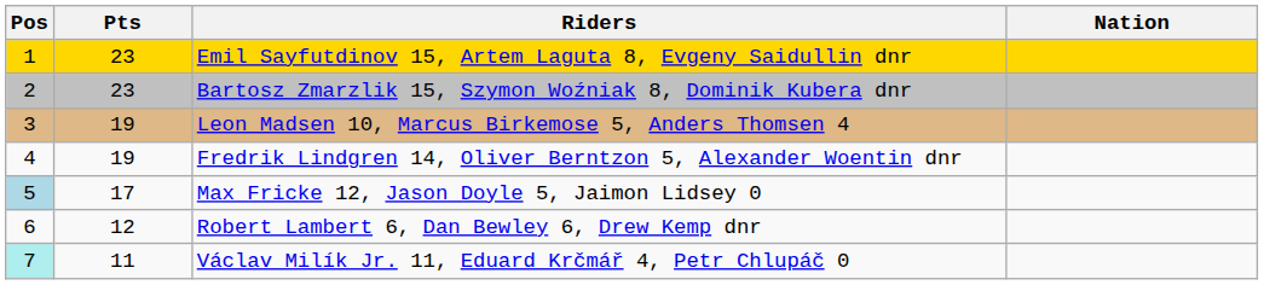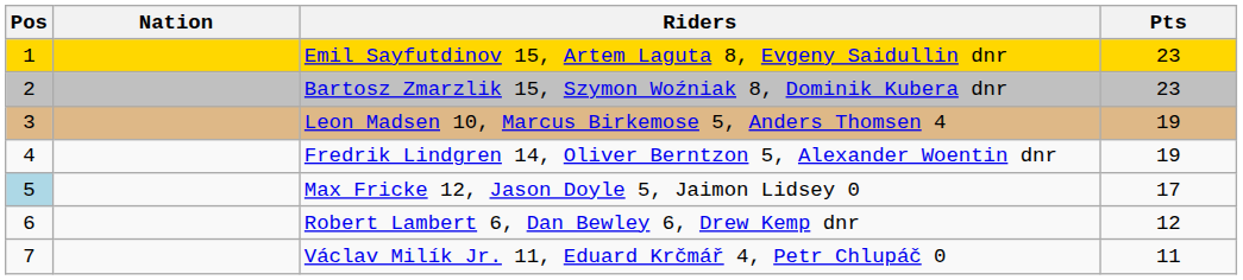columns swapped: Nation <-> Pts
Václav Milík Jr. 11, Eduard Krčmář 4, Petr Chlupáč 0 | Pos: paleturquoise background -> no background
